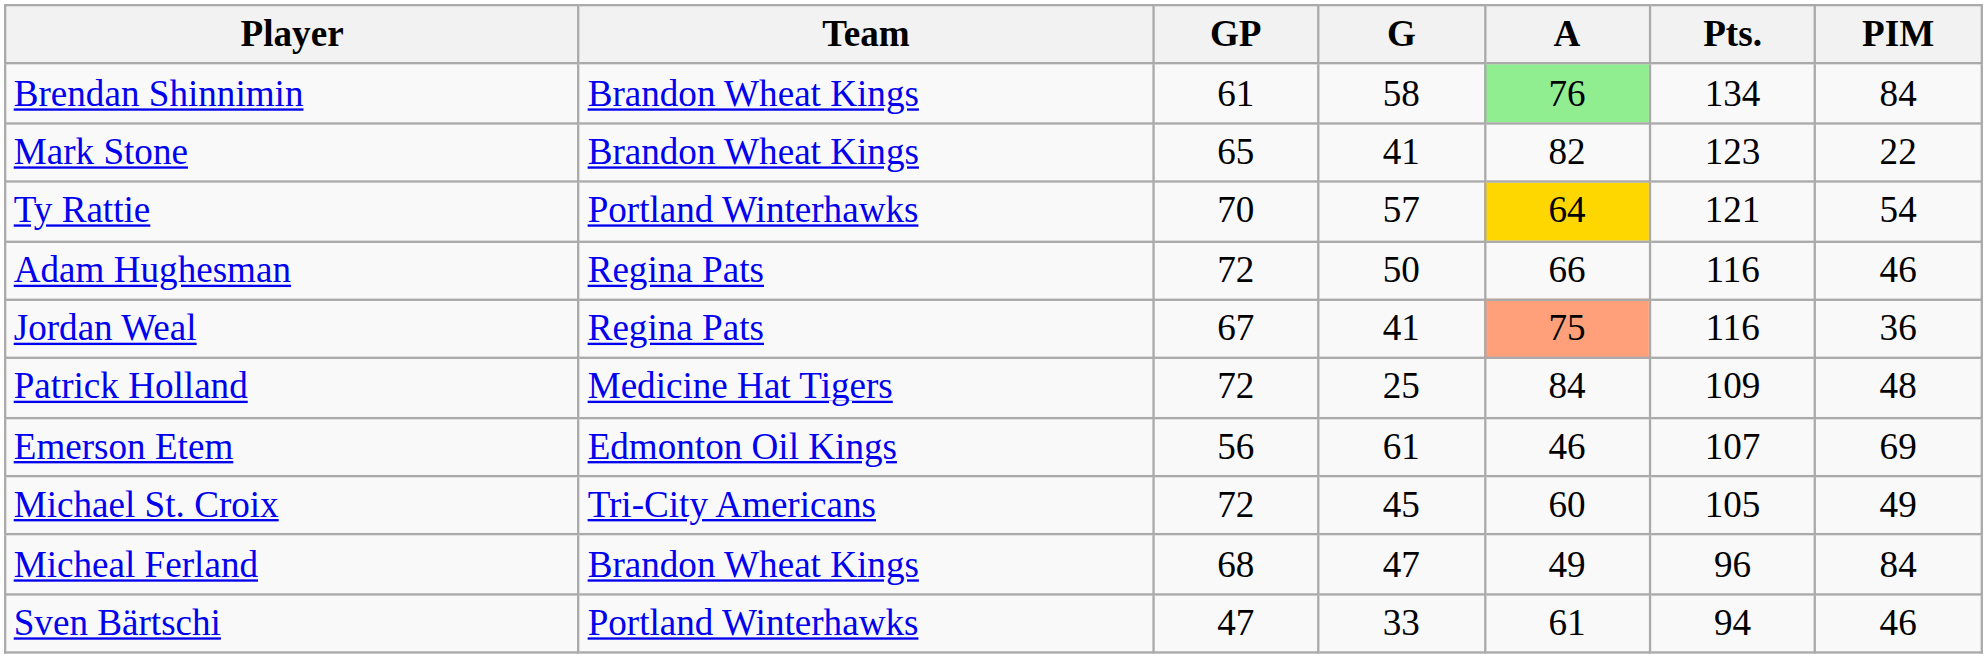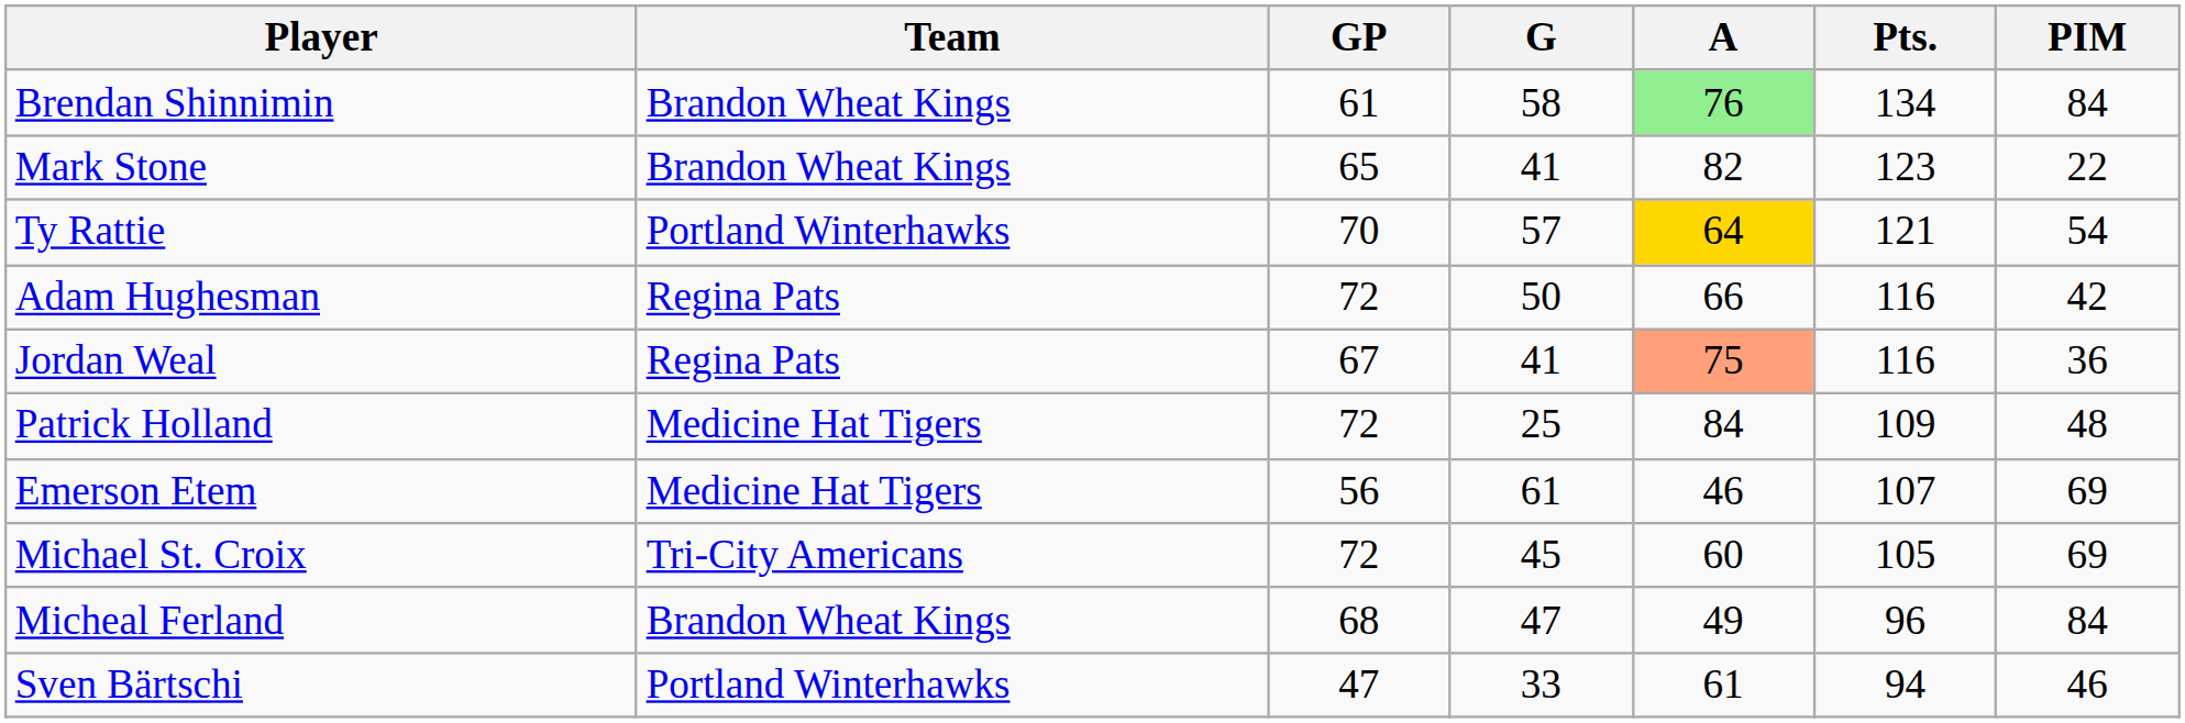Adam Hughesman | PIM: 46 -> 42
Emerson Etem | Team: Edmonton Oil Kings -> Medicine Hat Tigers
Michael St. Croix | PIM: 49 -> 69
